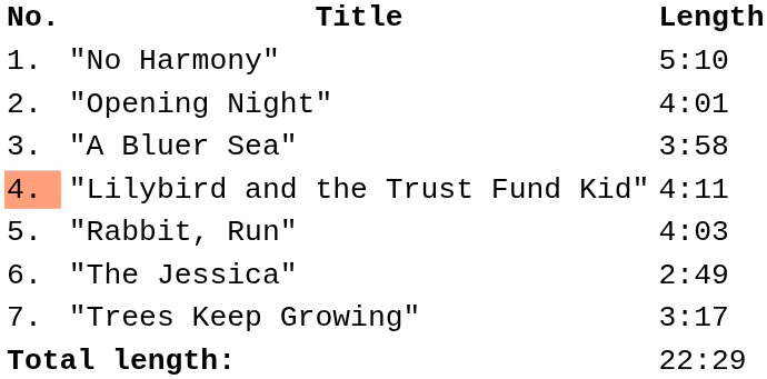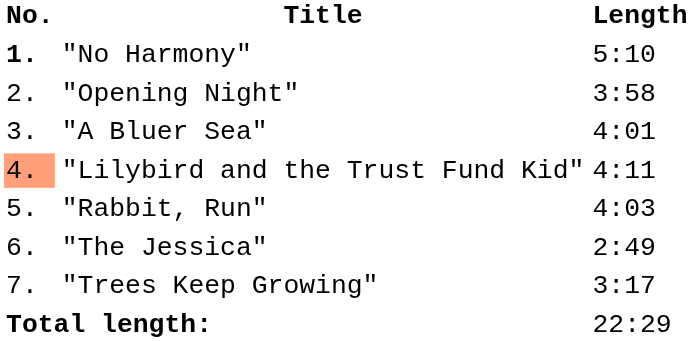"No Harmony" | No.: normal -> bold
"Opening Night" | Length: 4:01 -> 3:58
"A Bluer Sea" | Length: 3:58 -> 4:01
